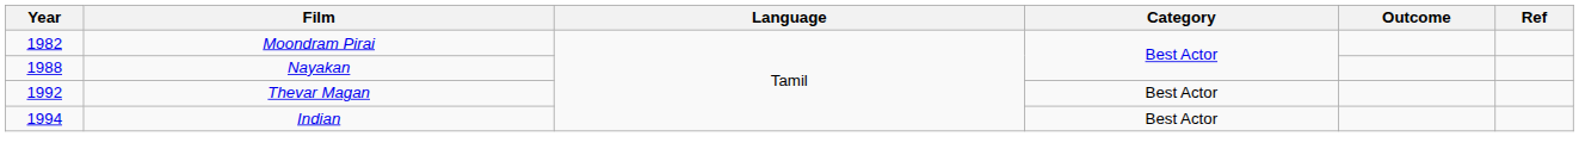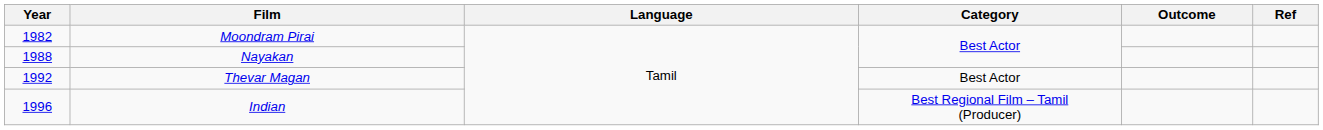Indian | Year: 1994 -> 1996
Indian | Category: Best Actor -> Best Regional Film – Tamil (Producer)
